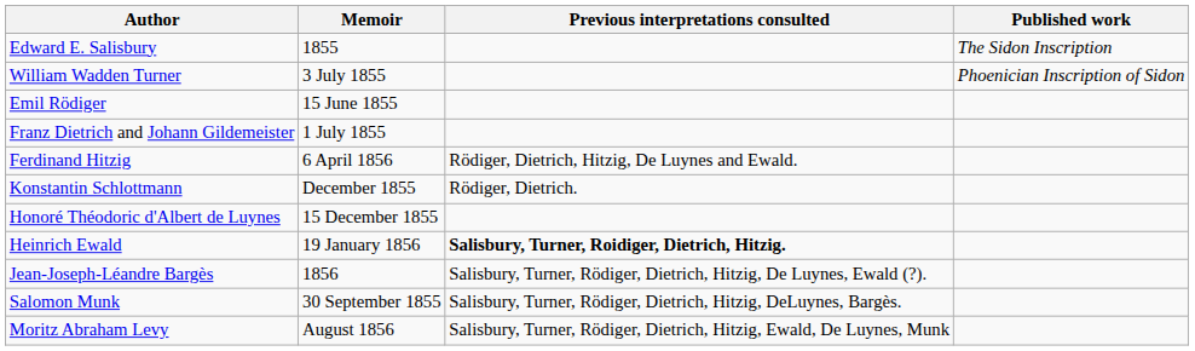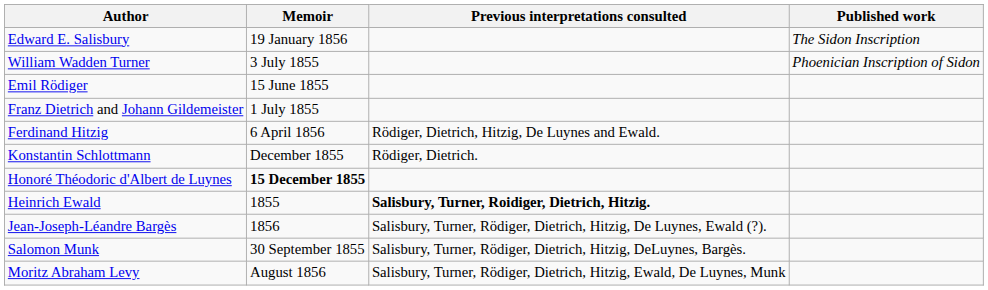Edward E. Salisbury | Memoir: 1855 -> 19 January 1856
Honoré Théodoric d'Albert de Luynes | Memoir: normal -> bold
Heinrich Ewald | Memoir: 19 January 1856 -> 1855
